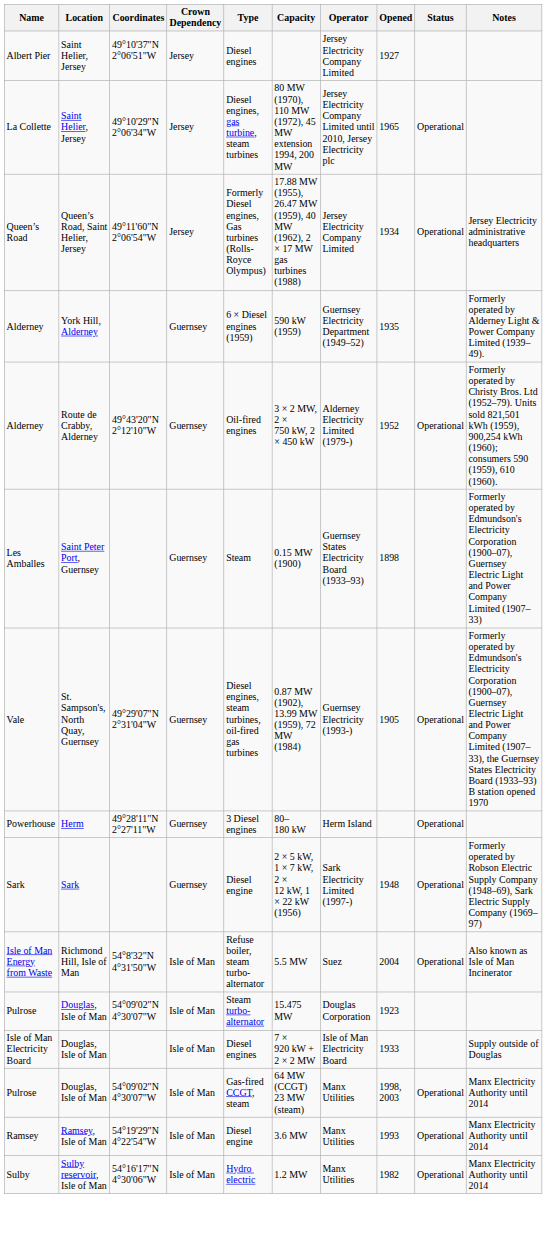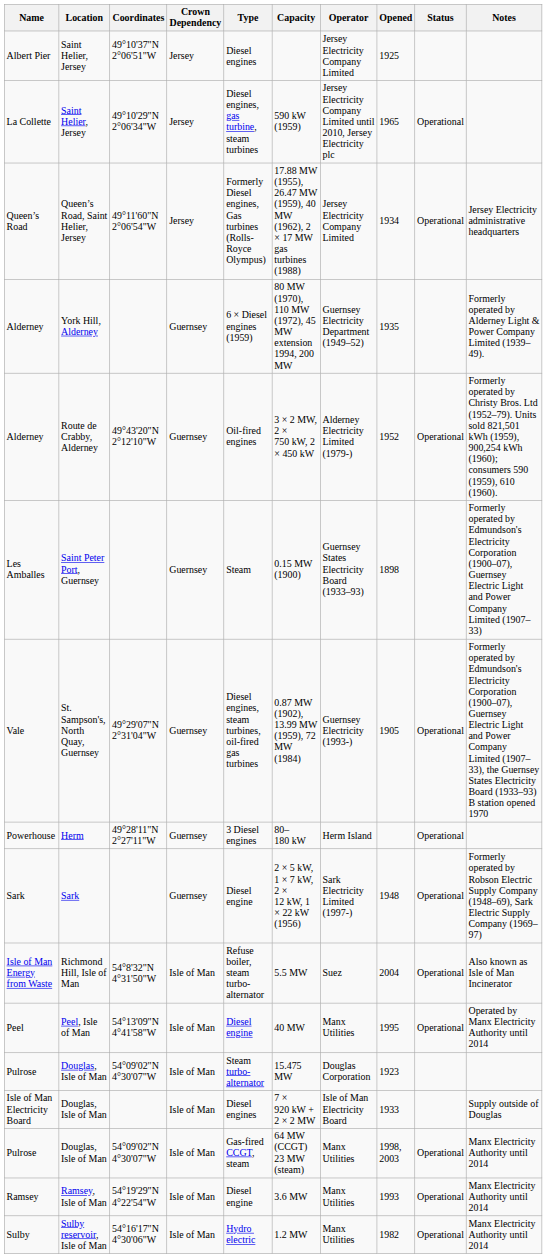Albert Pier | Opened: 1927 -> 1925
La Collette | Capacity: 80 MW (1970), 110 MW (1972), 45 MW extension 1994, 200 MW -> 590 kW (1959)
Alderney / York Hill, Alderney | Capacity: 590 kW (1959) -> 80 MW (1970), 110 MW (1972), 45 MW extension 1994, 200 MW
+ row: Peel | Peel, Isle of Man | 54°13'09"N 4°41'58"W | Isle of Man | Diesel engine | 40 MW | Manx Utilities | 1995 | Operational | Operated by Manx Electricity Authority until 2014
